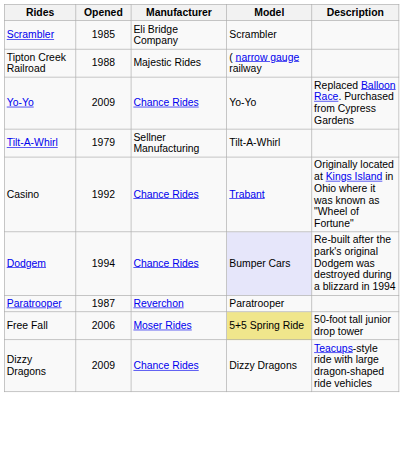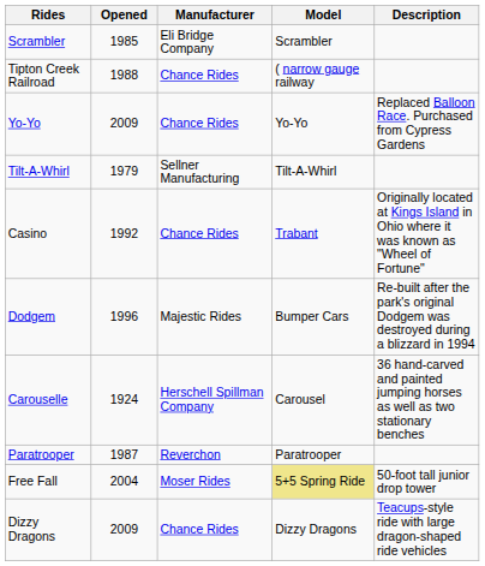Tipton Creek Railroad | Manufacturer: Majestic Rides -> Chance Rides
Dodgem | Opened: 1994 -> 1996
Dodgem | Manufacturer: Chance Rides -> Majestic Rides
Dodgem | Model: lavender background -> no background
+ row: Carouselle | 1924 | Herschell Spillman Company | Carousel | 36 hand-carved and painted jumping horses as well as two stationary benches
Free Fall | Opened: 2006 -> 2004
